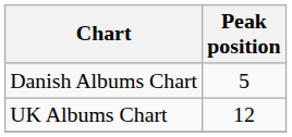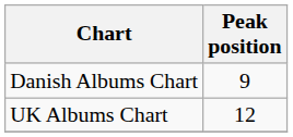Danish Albums Chart | Peak position: 5 -> 9
